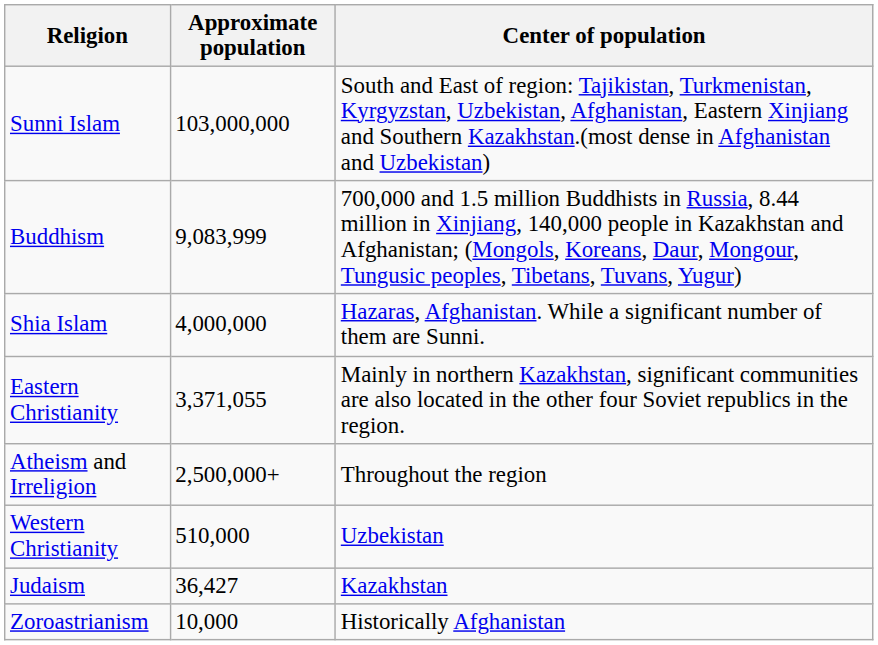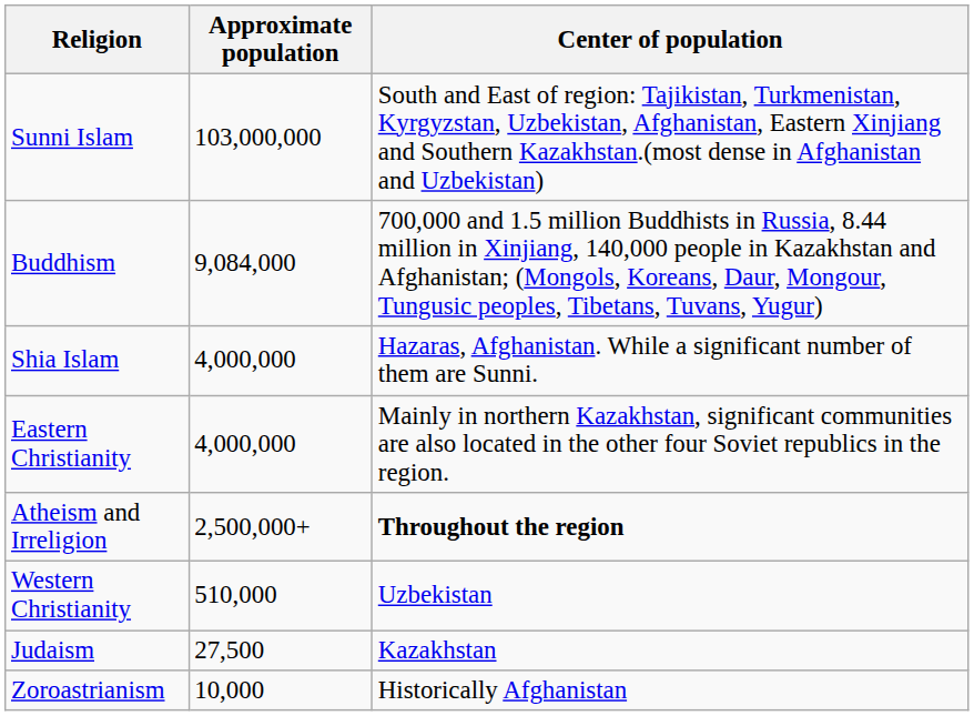Buddhism | Approximate population: 9,083,999 -> 9,084,000
Eastern Christianity | Approximate population: 3,371,055 -> 4,000,000
Atheism and Irreligion | Center of population: normal -> bold
Judaism | Approximate population: 36,427 -> 27,500
